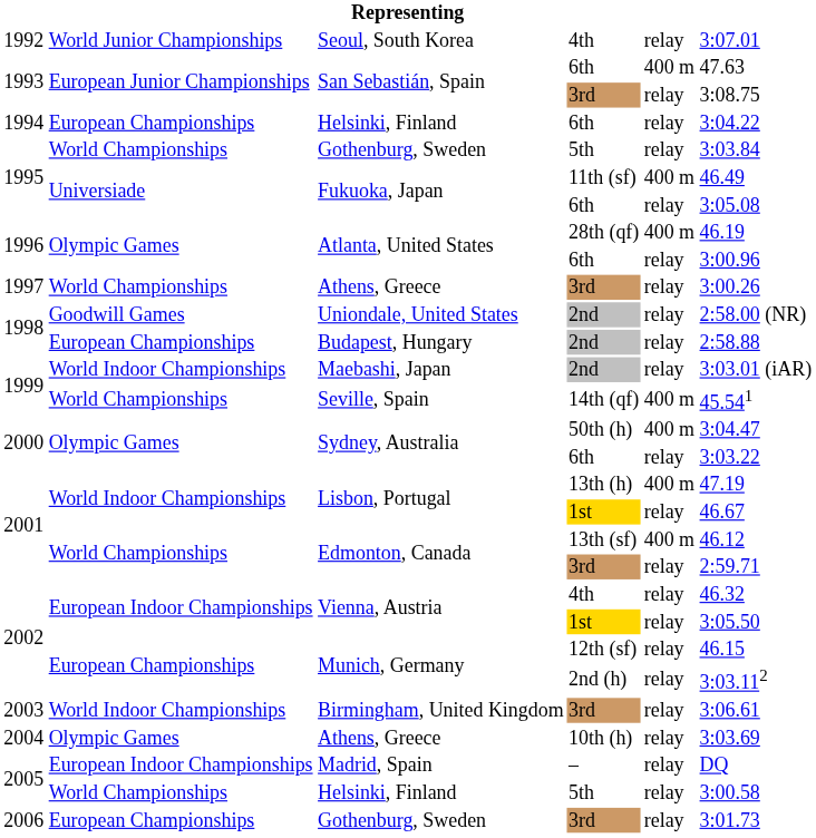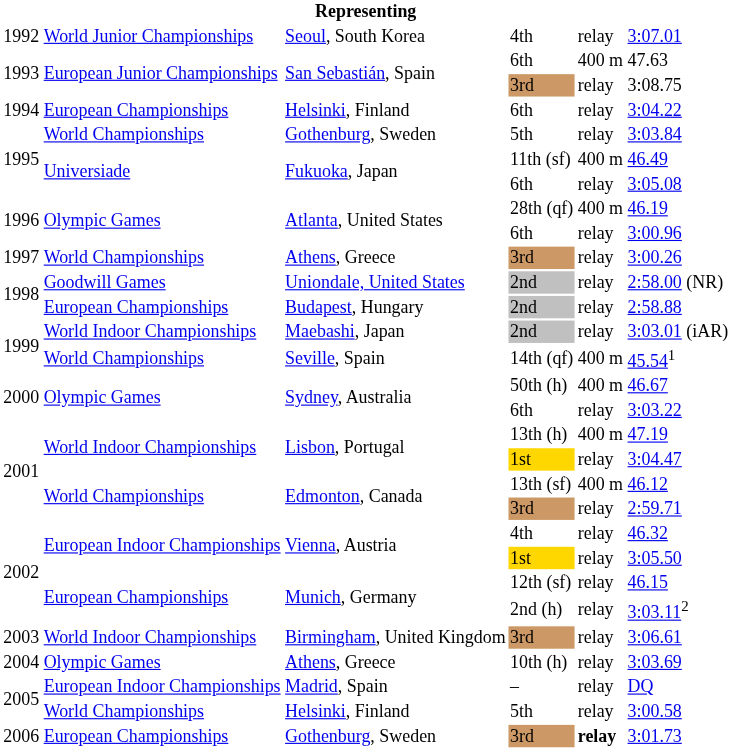Sydney, Australia / 50th (h) | column 6: 3:04.47 -> 46.67
Lisbon, Portugal / 1st | column 6: 46.67 -> 3:04.47
Gothenburg, Sweden / 3rd | column 5: normal -> bold
